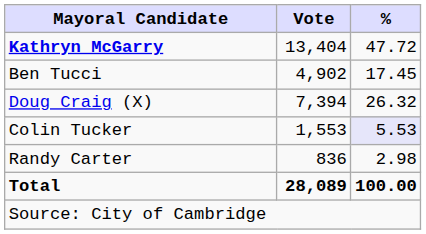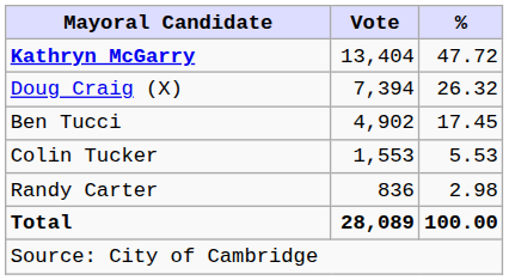rows swapped: Doug Craig (X) <-> Ben Tucci
Colin Tucker | %: lavender background -> no background
